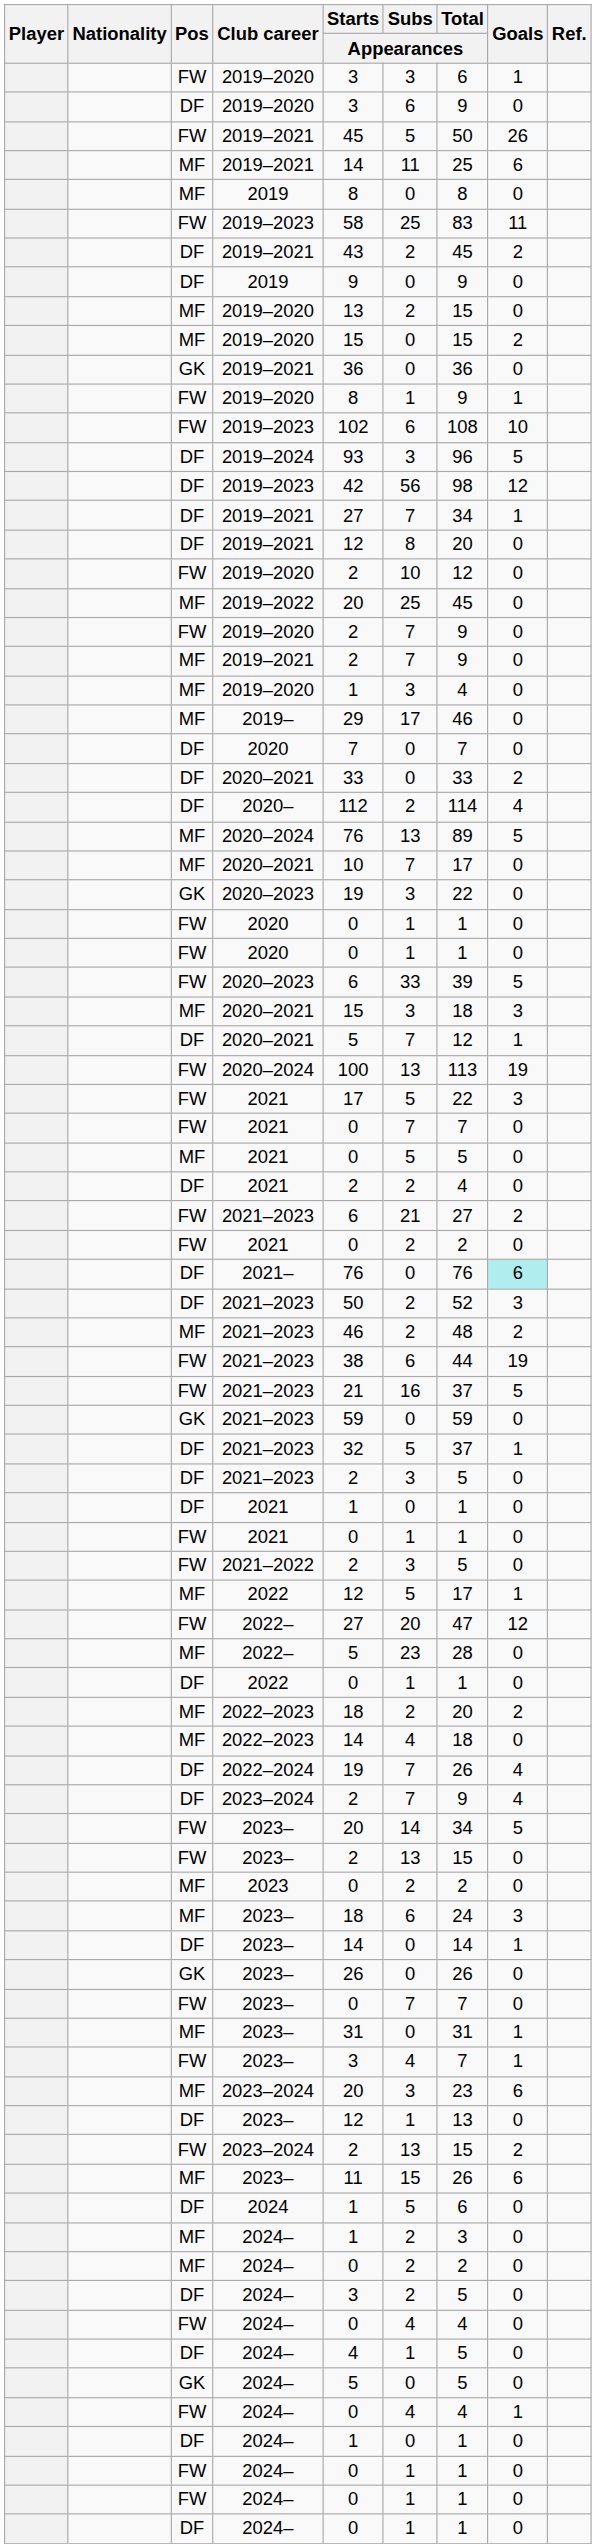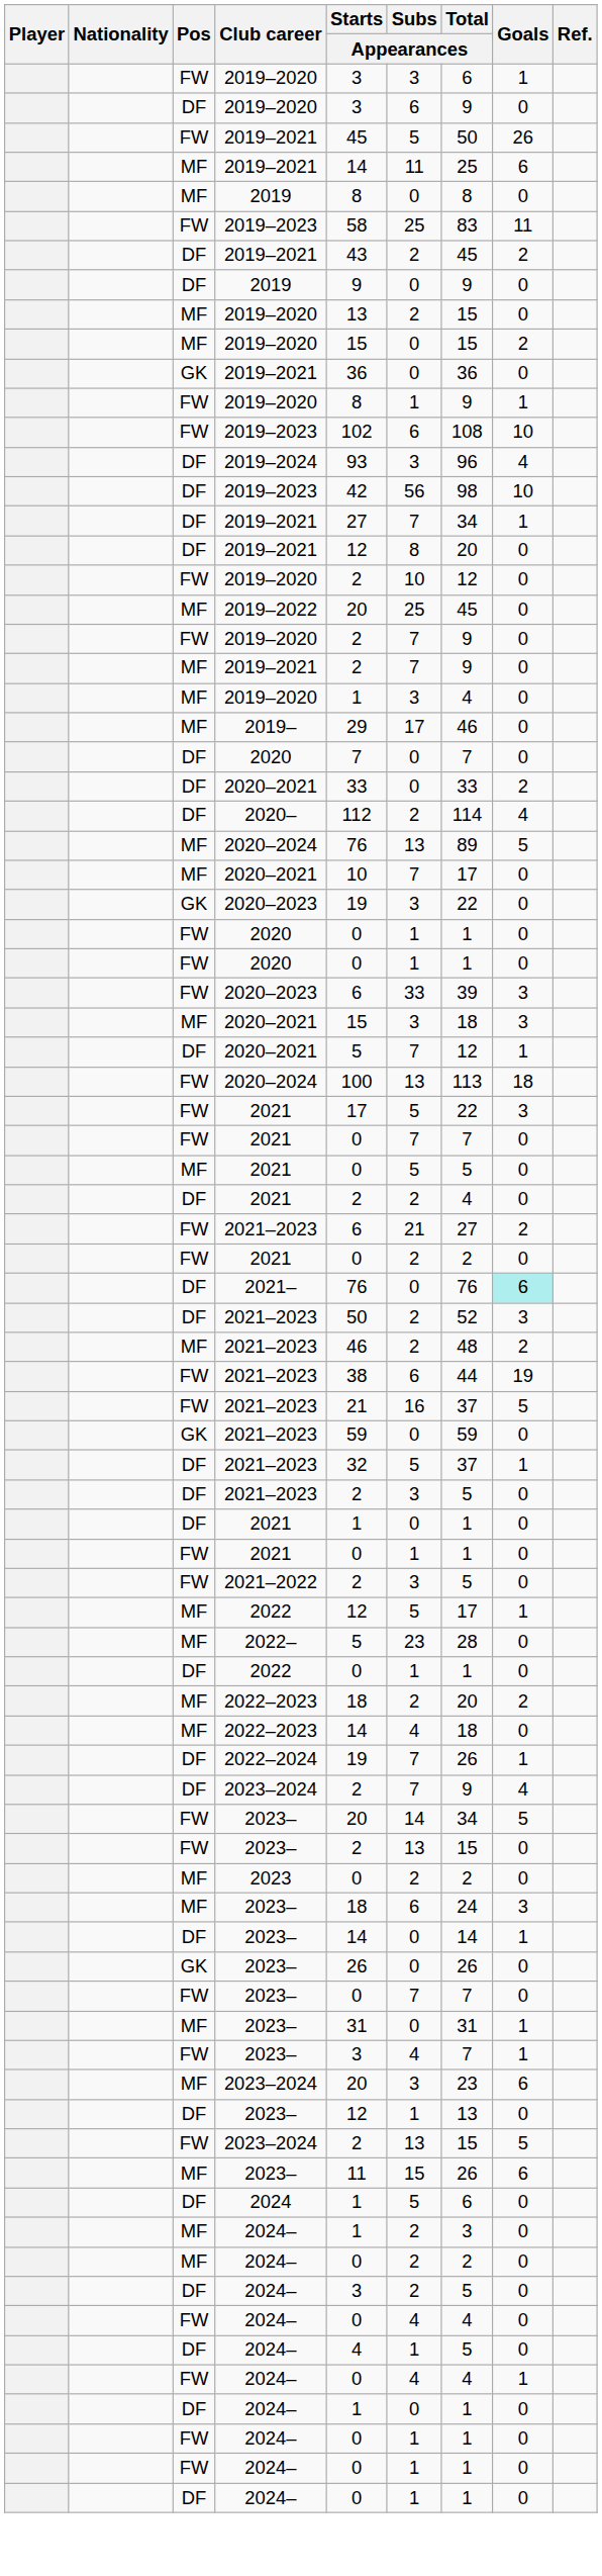2019–2024 | Goals: 5 -> 4
DF / 2019–2023 | Goals: 12 -> 10
FW / 2020–2023 | Goals: 5 -> 3
FW / 2020–2024 | Goals: 19 -> 18
- row: FW | 2022– | 27 | 20 | 47 | 12
2022–2024 | Goals: 4 -> 1
FW / 2023–2024 | Goals: 2 -> 5
- row: GK | 2024– | 5 | 0 | 5 | 0
